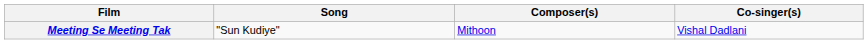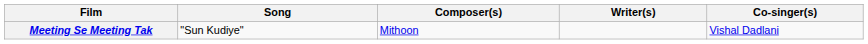+ column: Writer(s)
